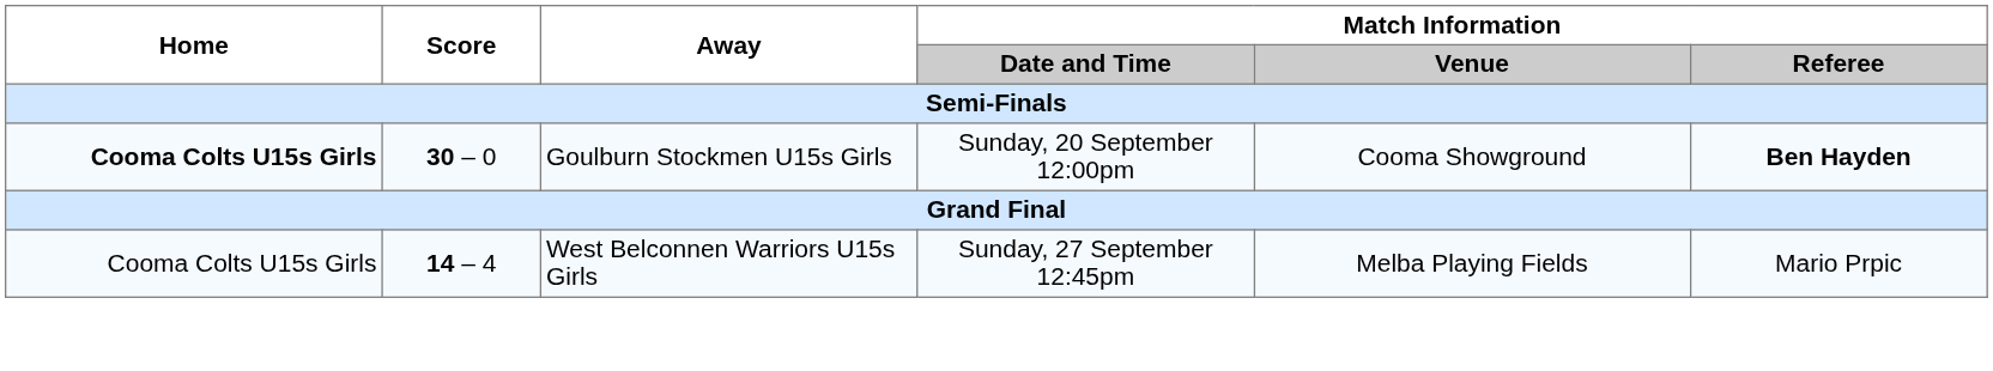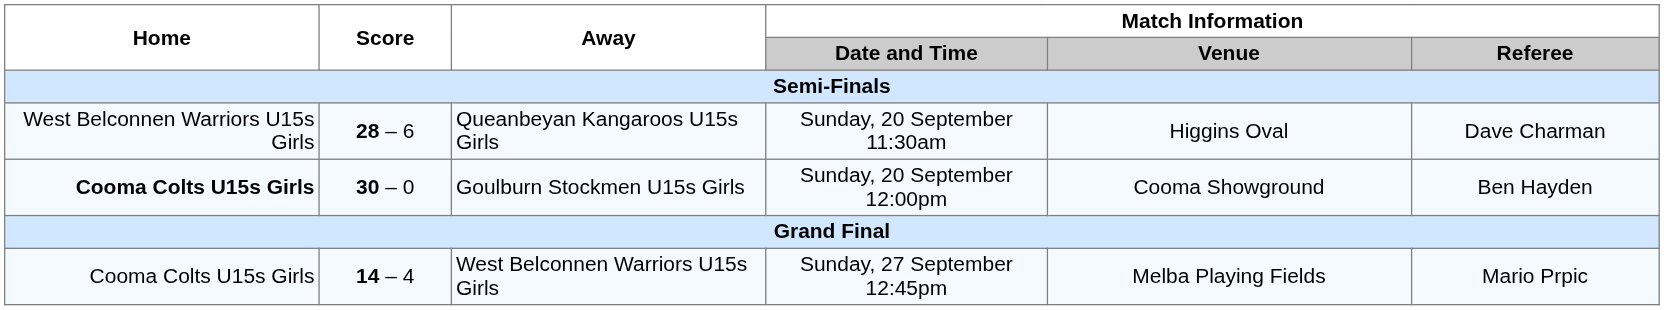+ row: West Belconnen Warriors U15s Girls | 28 – 6 | Queanbeyan Kangaroos U15s Girls | Sunday, 20 September 11:30am | Higgins Oval | Dave Charman
Goulburn Stockmen U15s Girls | Match Information / Referee: bold -> normal
